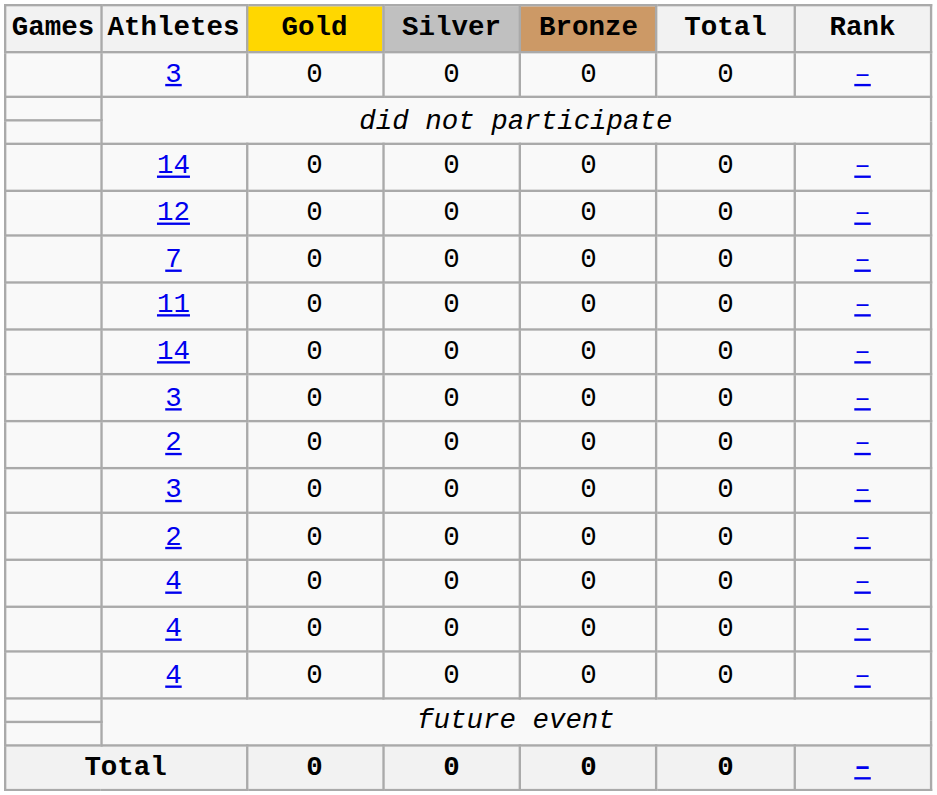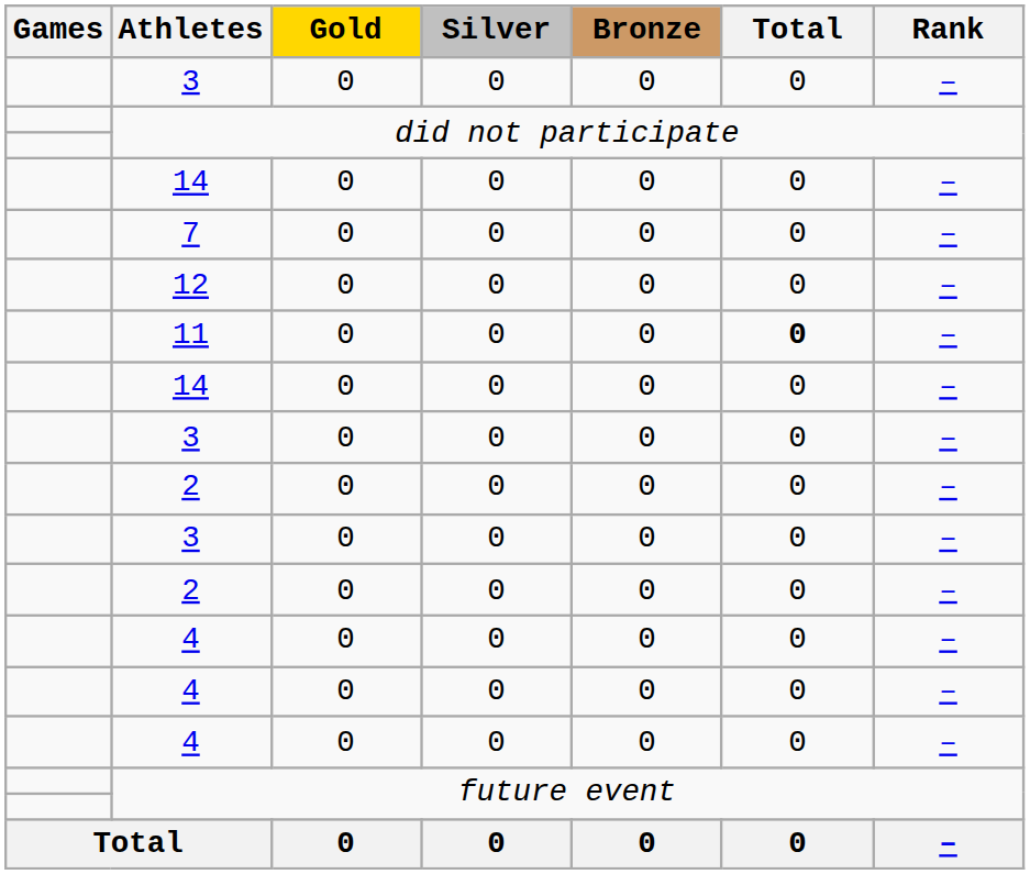rows swapped: 7 <-> 12
11 | Total: normal -> bold
